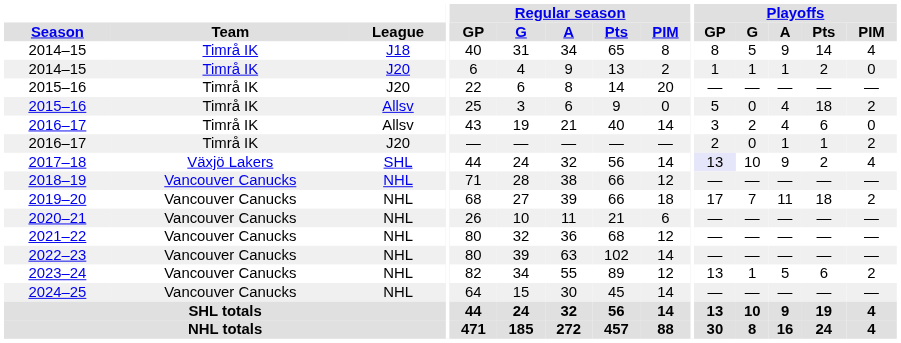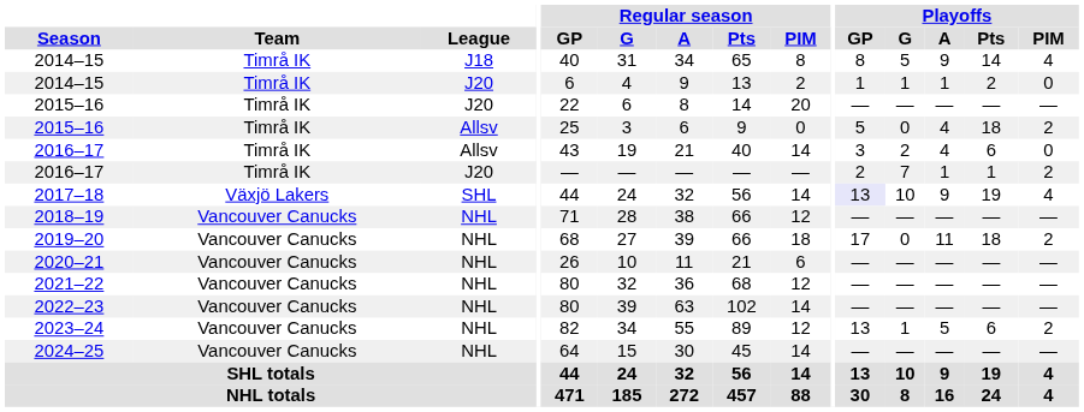2016–17 / J20 | Playoffs / G: 0 -> 7
2017–18 | Playoffs / Pts: 2 -> 19
2019–20 | Playoffs / G: 7 -> 0
